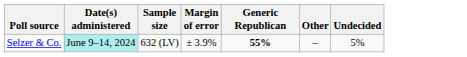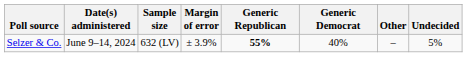+ column: Generic Democrat | 40%
Selzer & Co. | Date(s) administered: paleturquoise background -> no background
